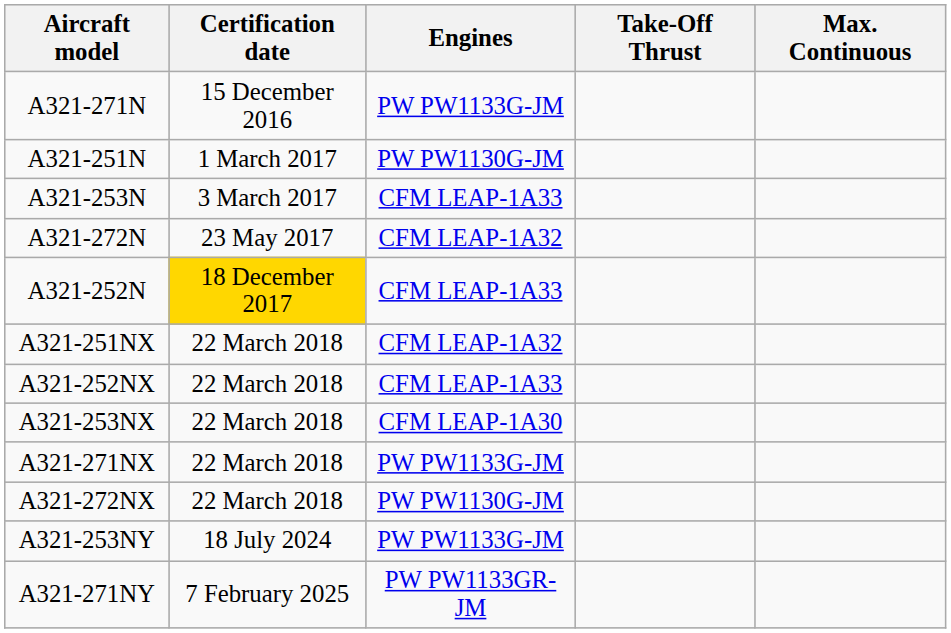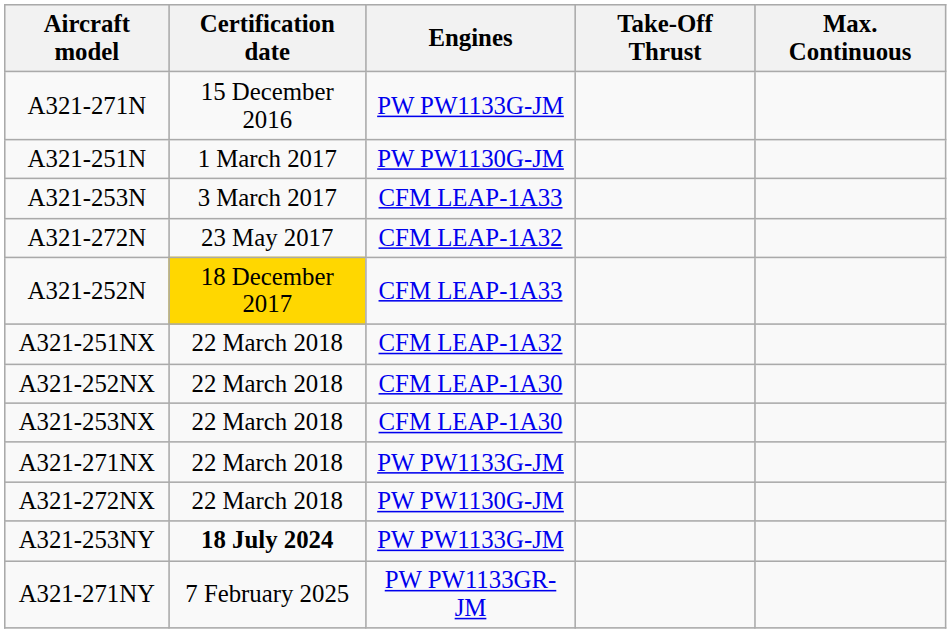A321-252NX | Engines: CFM LEAP-1A33 -> CFM LEAP-1A30
A321-253NY | Certification date: normal -> bold
